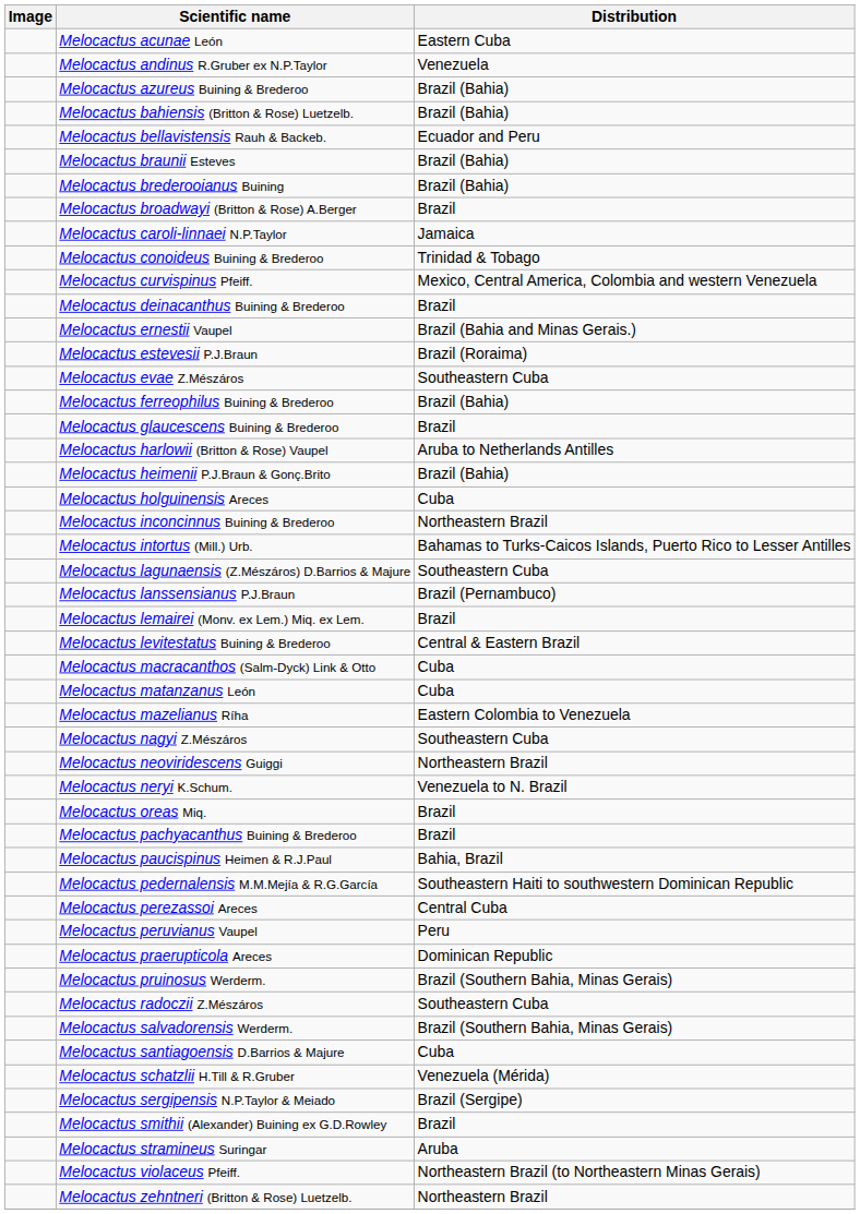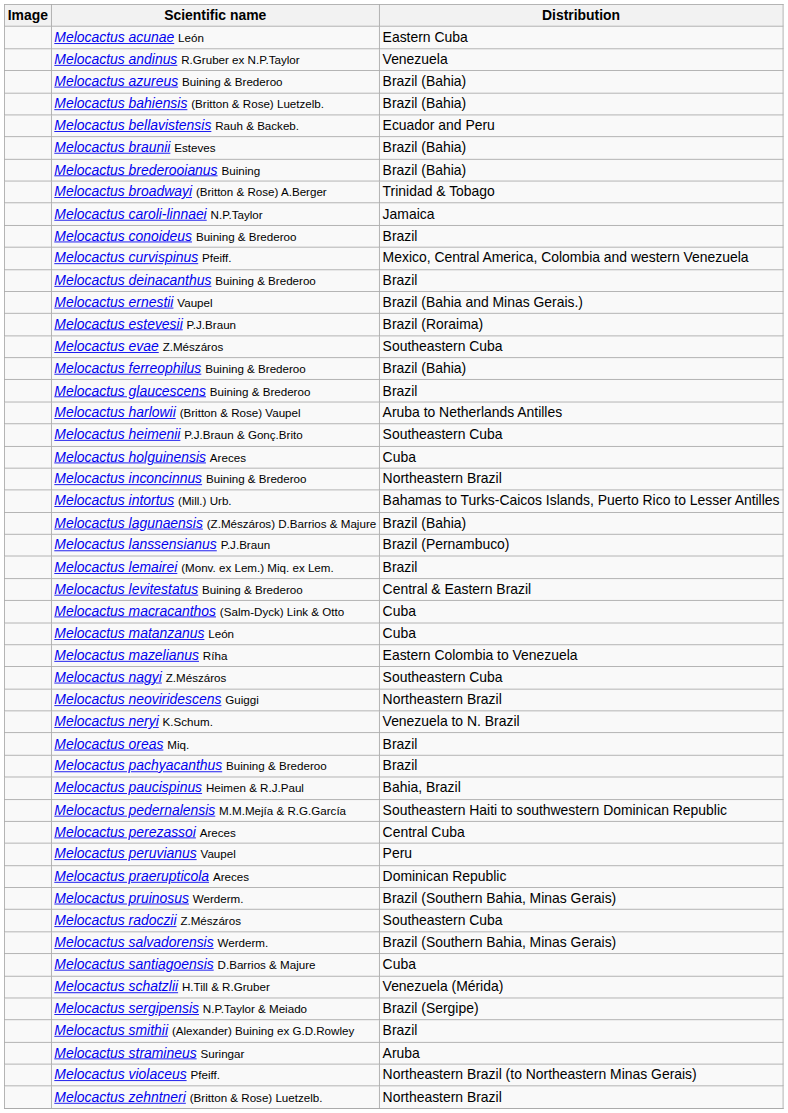Melocactus broadwayi (Britton & Rose) A.Berger | Distribution: Brazil -> Trinidad & Tobago
Melocactus conoideus Buining & Brederoo | Distribution: Trinidad & Tobago -> Brazil
Melocactus heimenii P.J.Braun & Gonç.Brito | Distribution: Brazil (Bahia) -> Southeastern Cuba
Melocactus lagunaensis (Z.Mészáros) D.Barrios & Majure | Distribution: Southeastern Cuba -> Brazil (Bahia)
